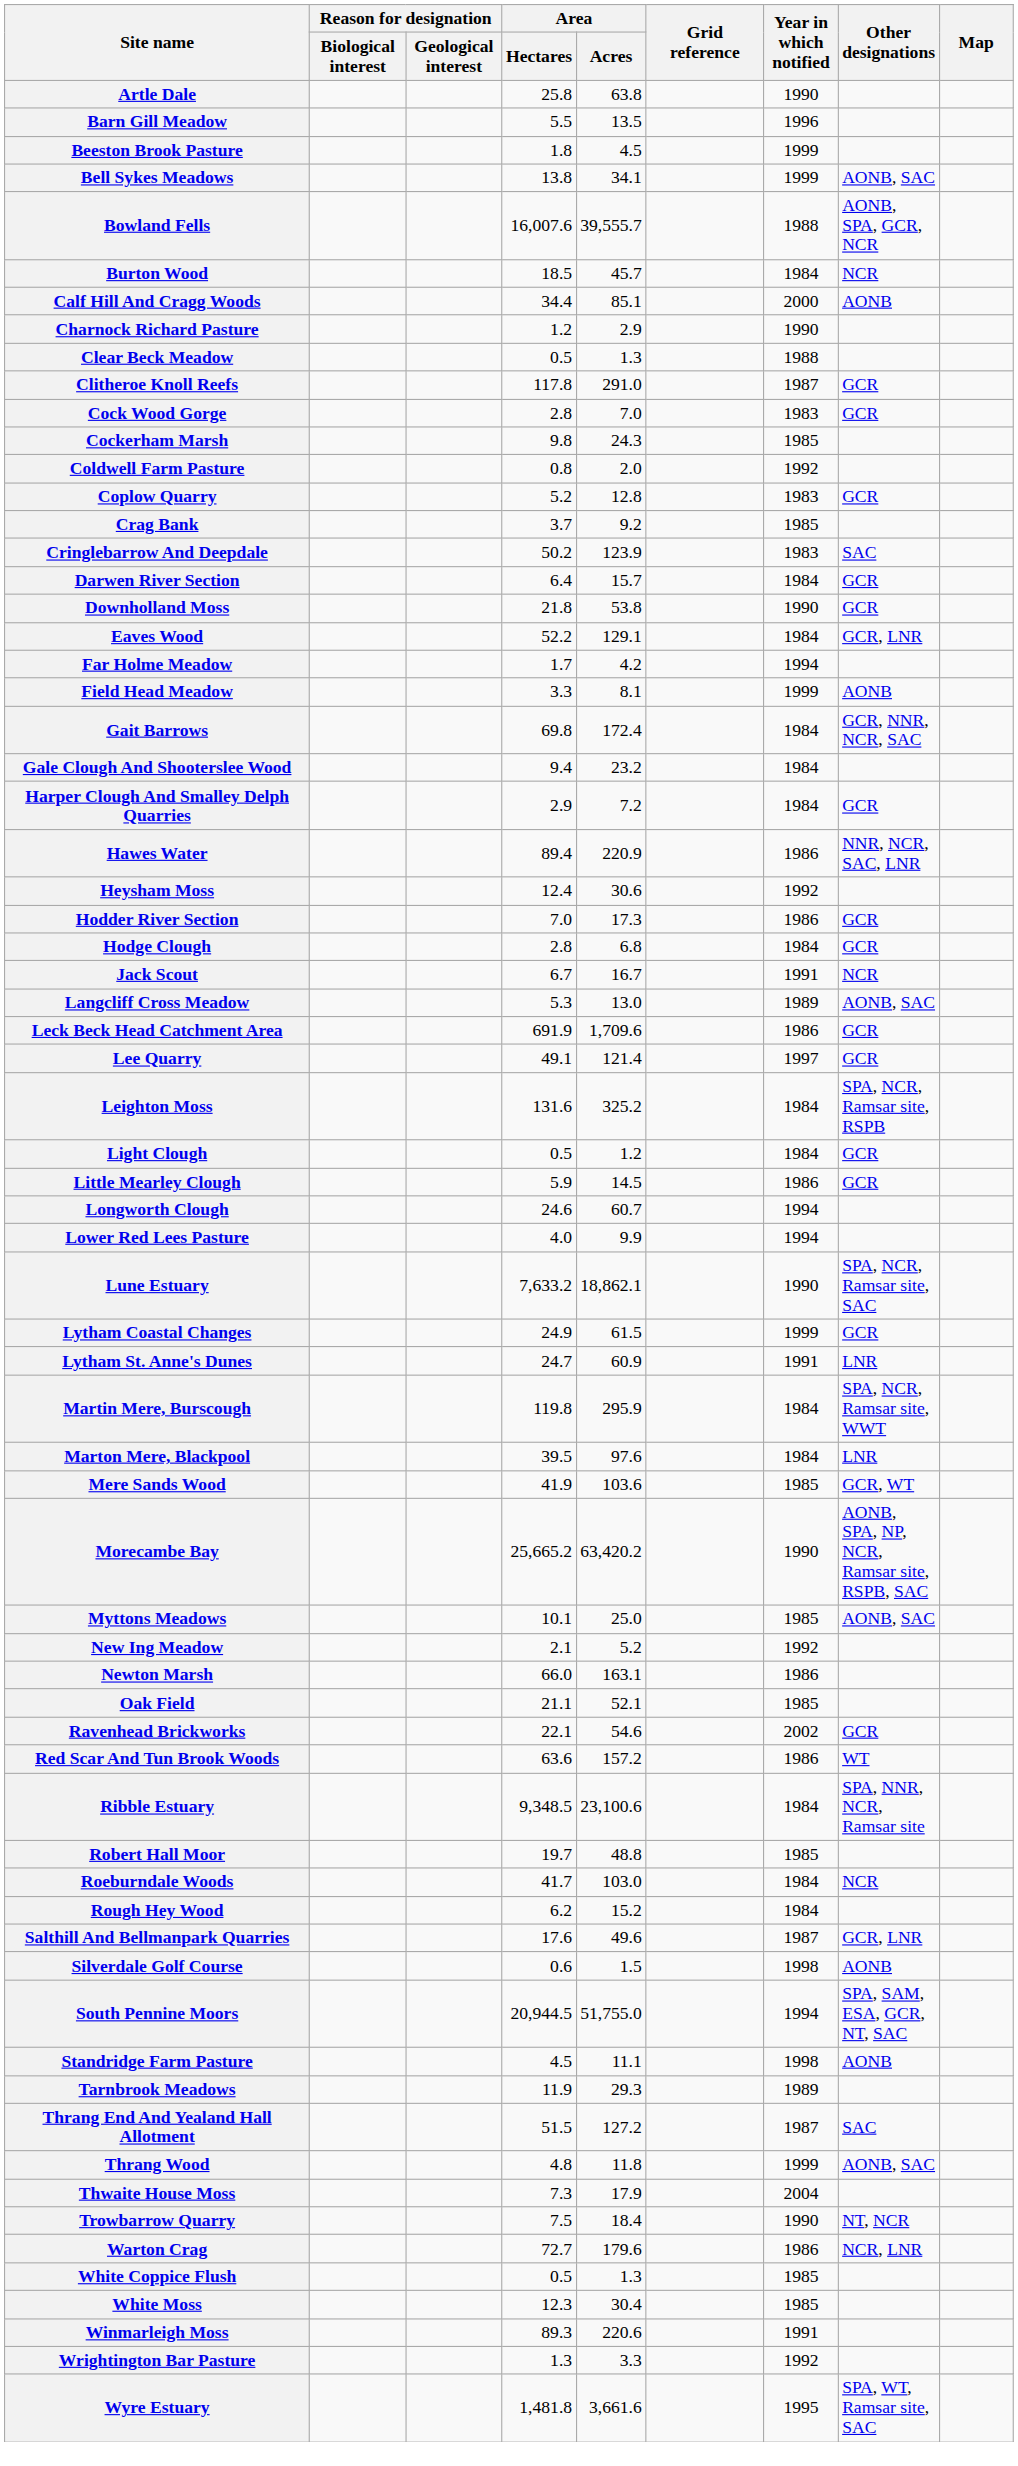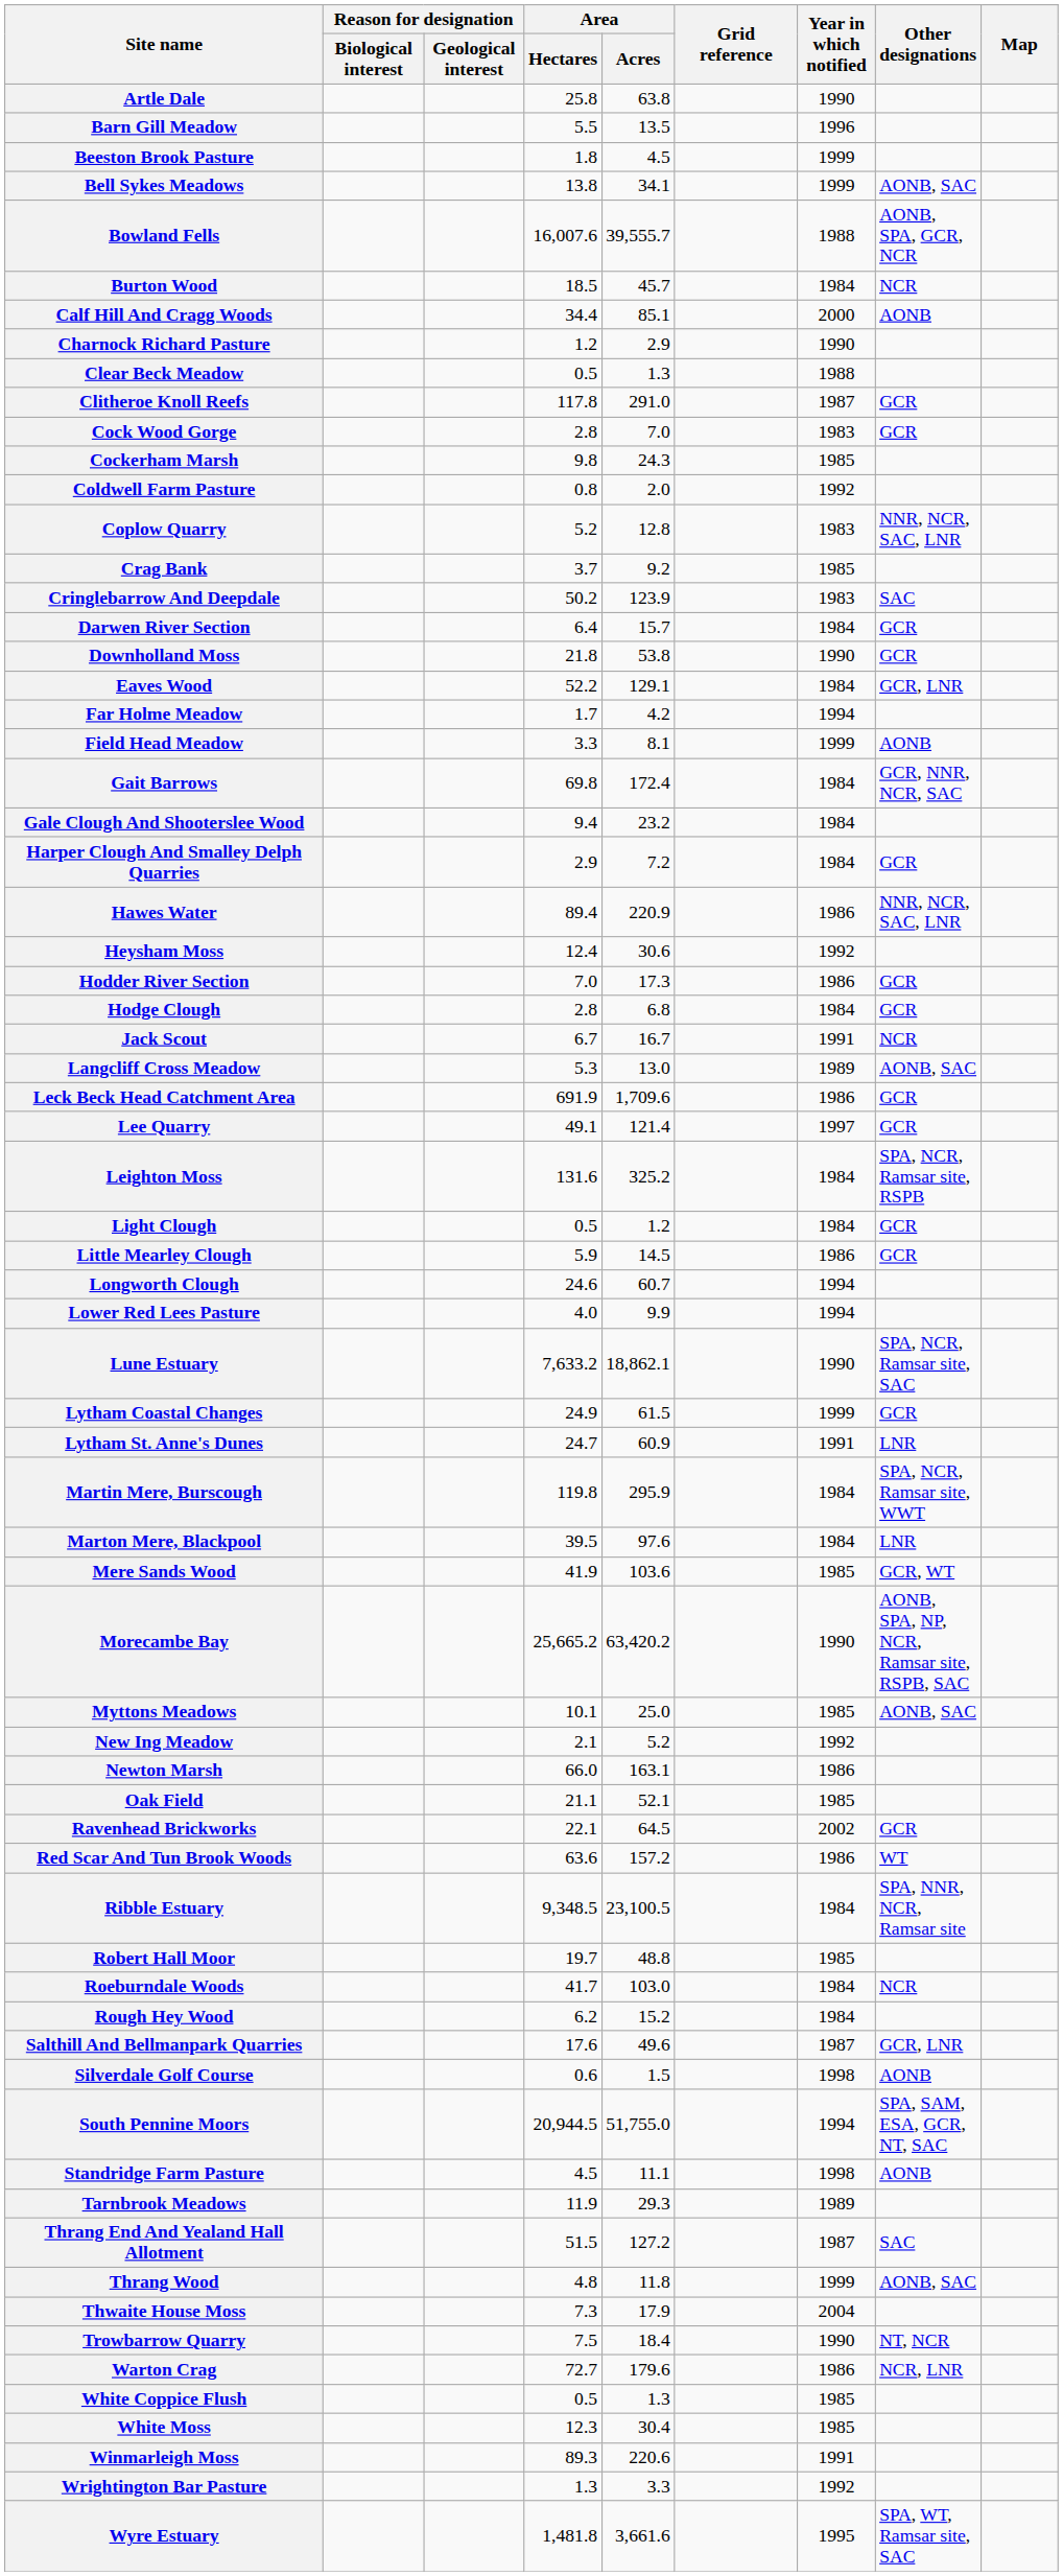Coplow Quarry | Other designations: GCR -> NNR, NCR, SAC, LNR
Ravenhead Brickworks | Area / Acres: 54.6 -> 64.5
Ribble Estuary | Area / Acres: 23,100.6 -> 23,100.5
